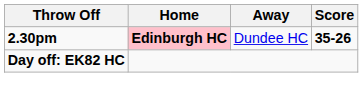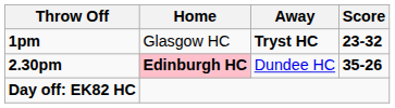+ row: 1pm | Glasgow HC | Tryst HC | 23-32
